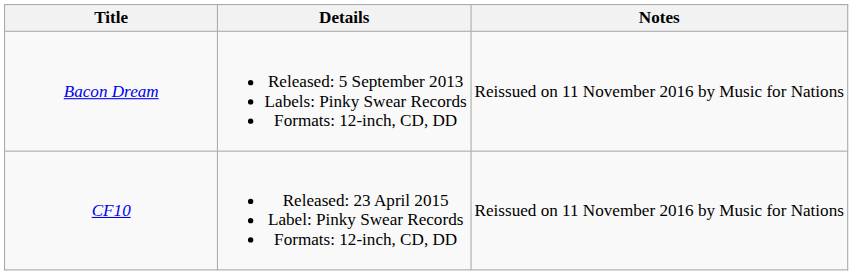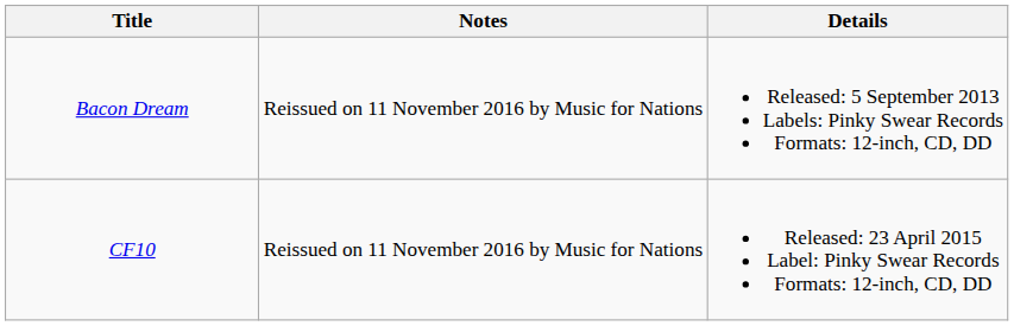columns swapped: Details <-> Notes
